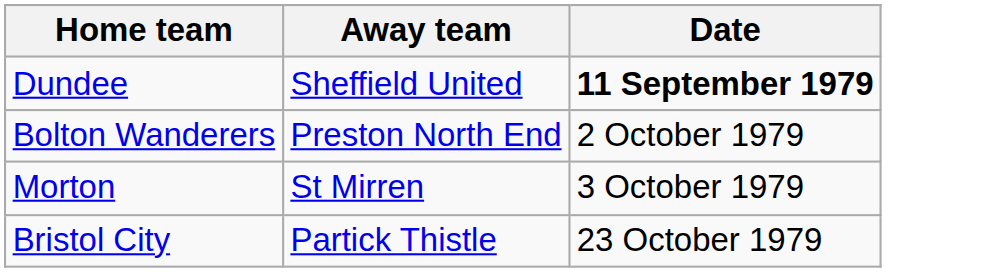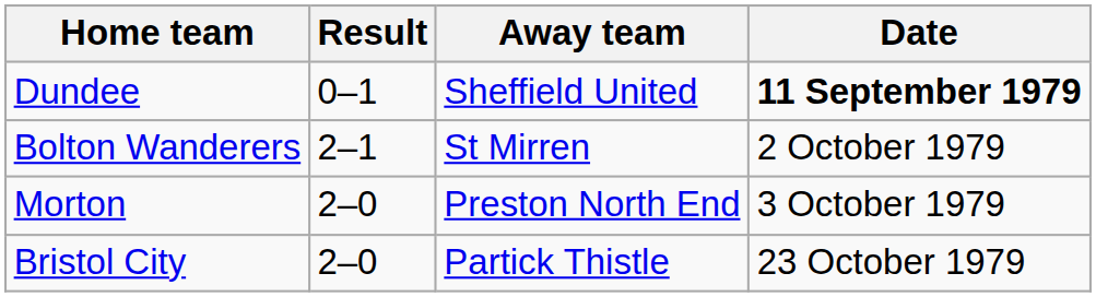+ column: Result | 0–1 | 2–1 | 2–0 | 2–0
Bolton Wanderers | Away team: Preston North End -> St Mirren
Morton | Away team: St Mirren -> Preston North End
